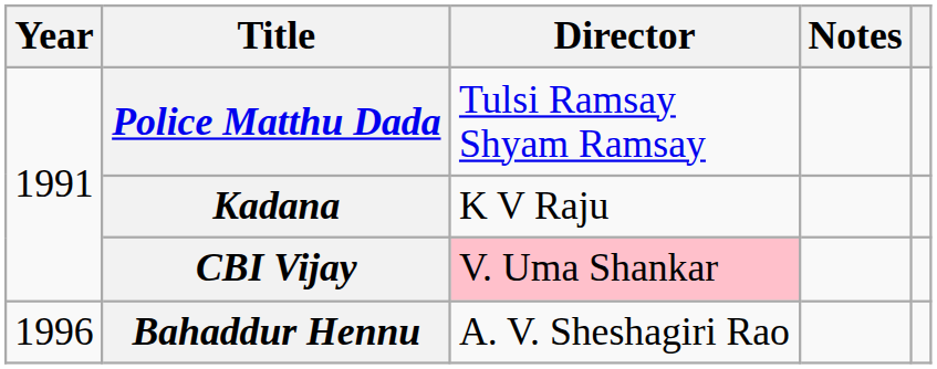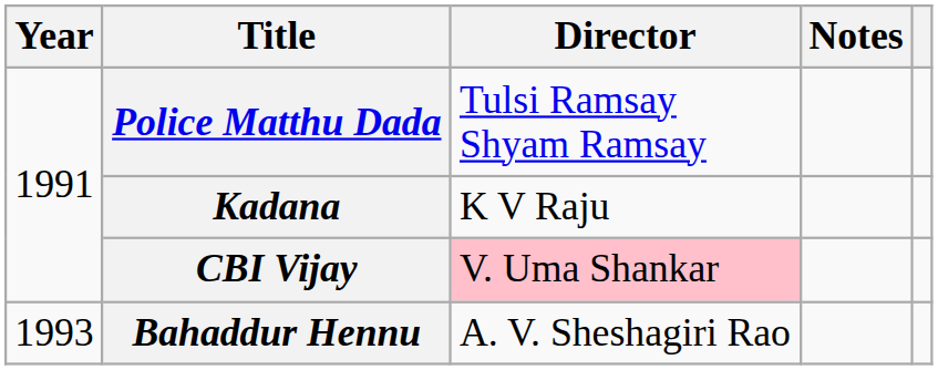Bahaddur Hennu | Year: 1996 -> 1993
